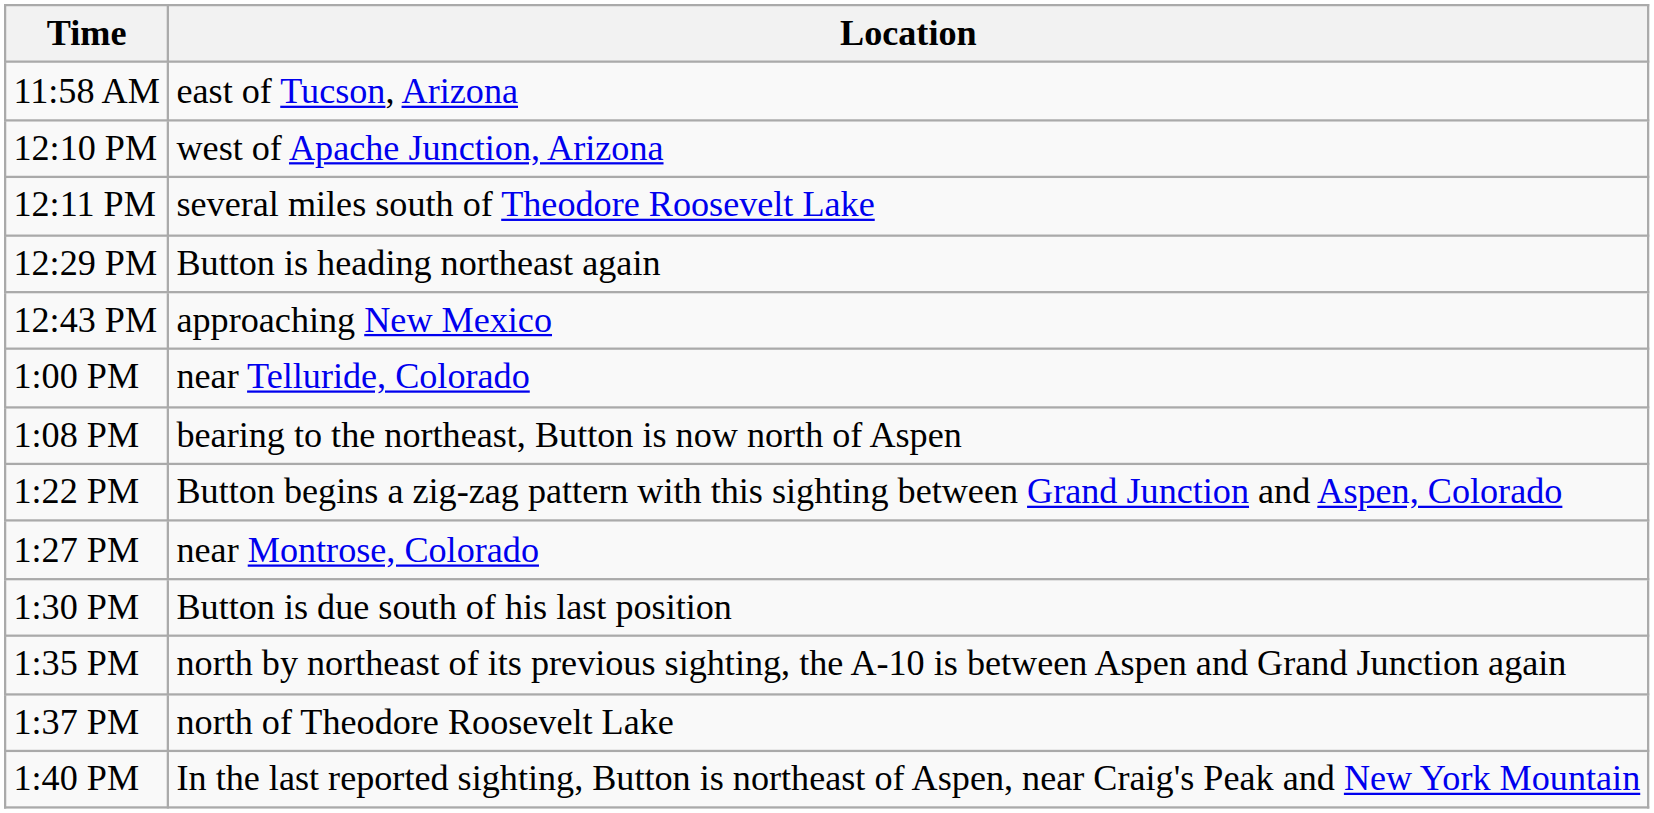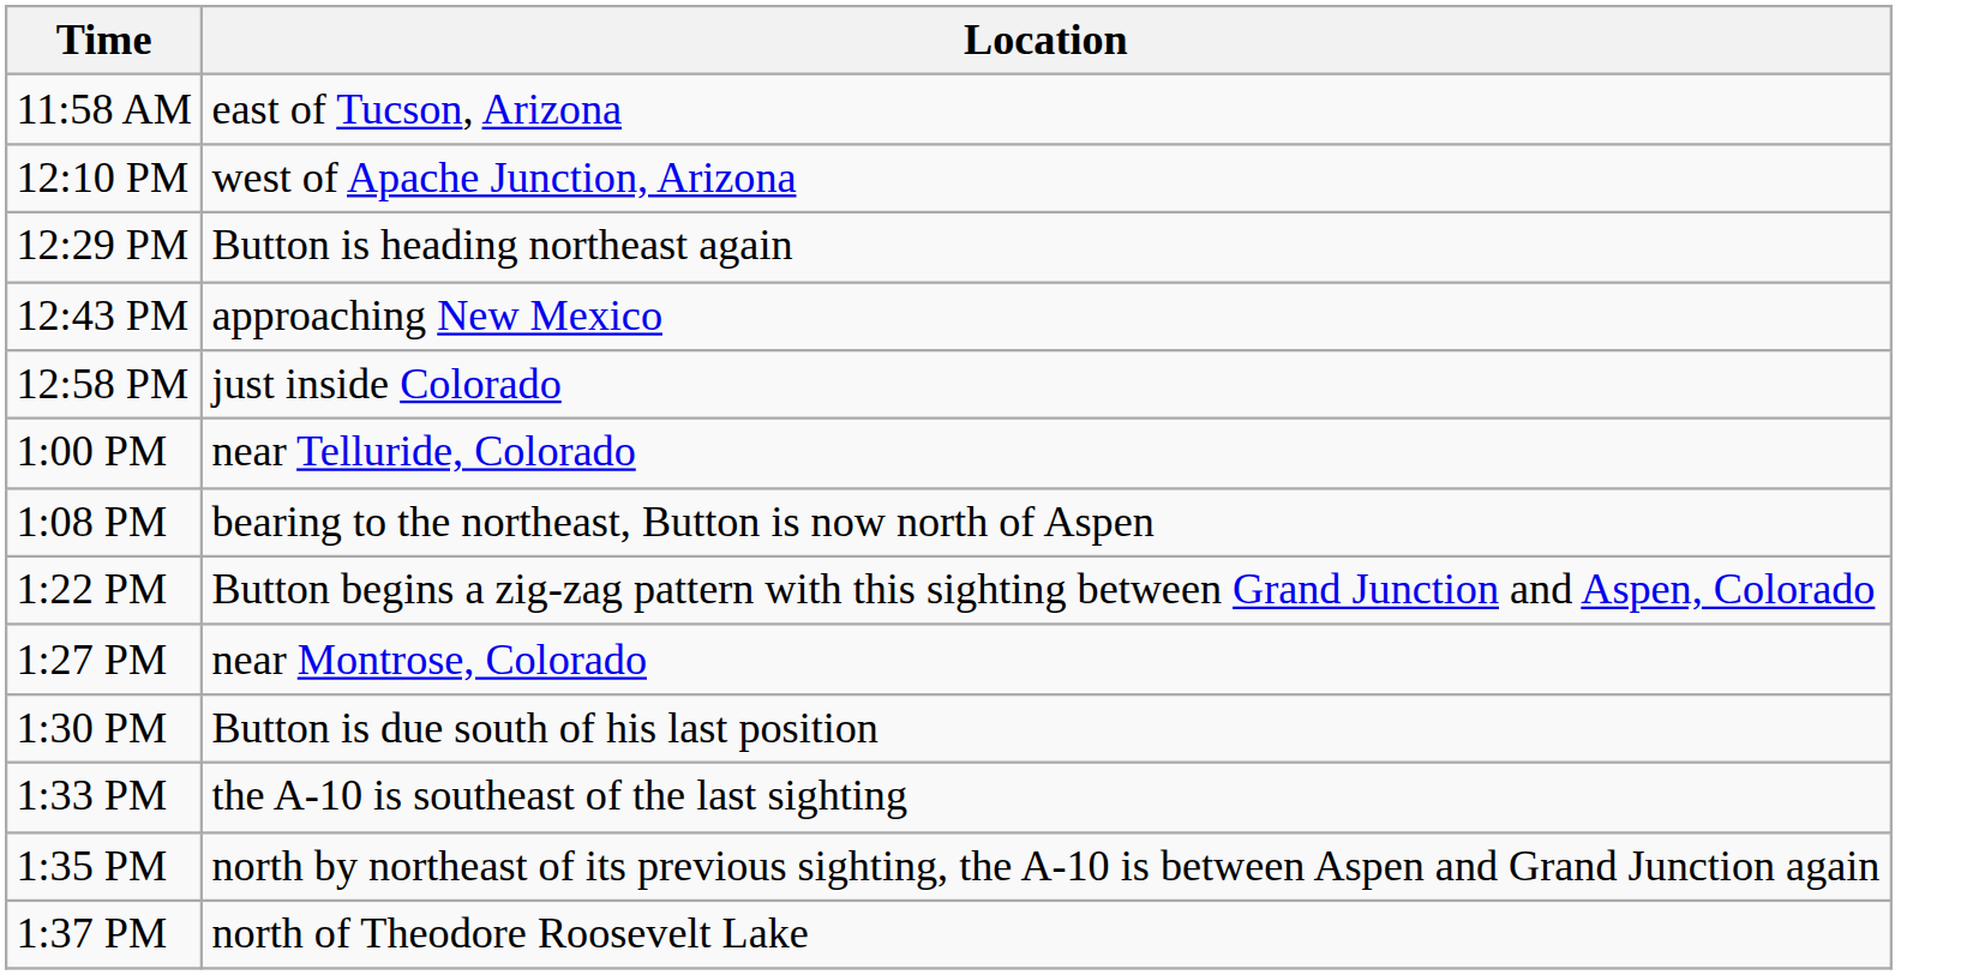- row: 12:11 PM | several miles south of Theodore Roosevelt Lake
+ row: 12:58 PM | just inside Colorado
+ row: 1:33 PM | the A-10 is southeast of the last sighting
- row: 1:40 PM | In the last reported sighting, Button is northeast of Aspen, near Craig's Peak and New York Mountain
